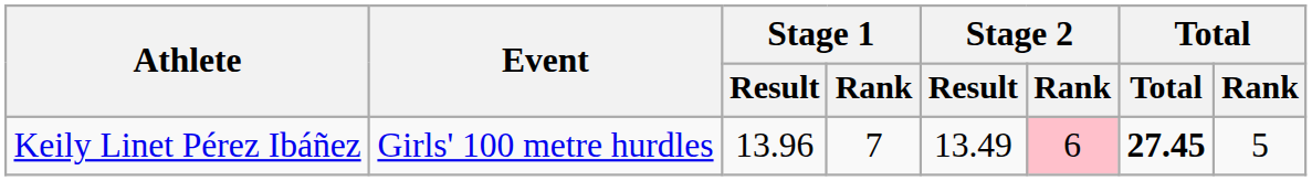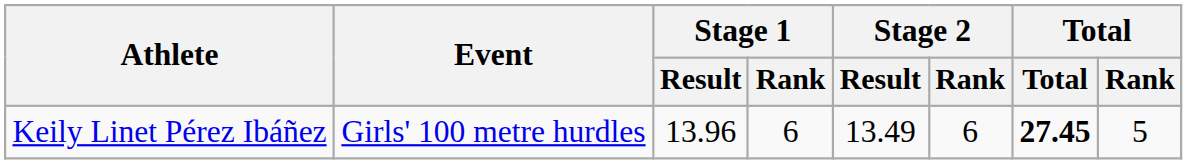Keily Linet Pérez Ibáñez | Stage 1 / Rank: 7 -> 6
Keily Linet Pérez Ibáñez | Stage 2 / Rank: pink background -> no background
